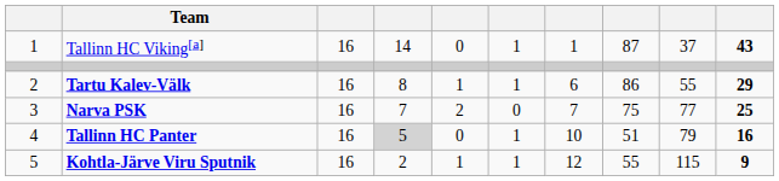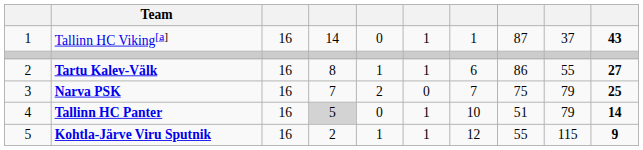Tartu Kalev-Välk | column 10: 29 -> 27
Narva PSK | column 9: 77 -> 79
Tallinn HC Panter | column 10: 16 -> 14
